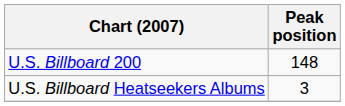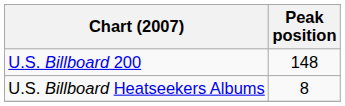U.S. Billboard Heatseekers Albums | Peak position: 3 -> 8
